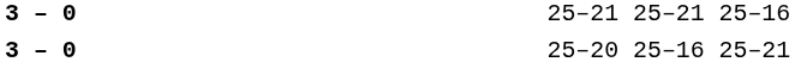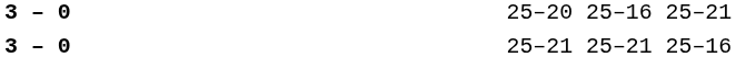rows swapped: 25–21 25–21 25–16 <-> 25–20 25–16 25–21
